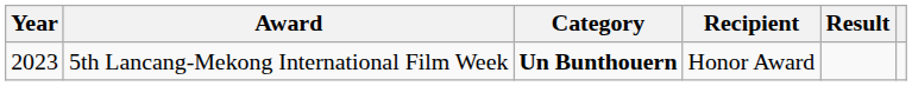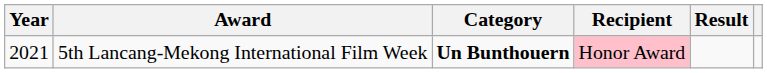5th Lancang-Mekong International Film Week | Year: 2023 -> 2021
5th Lancang-Mekong International Film Week | Recipient: no background -> pink background
